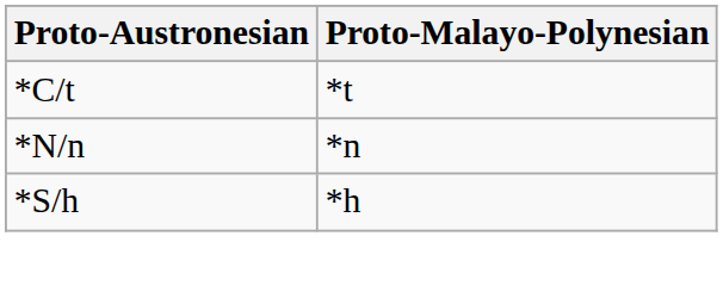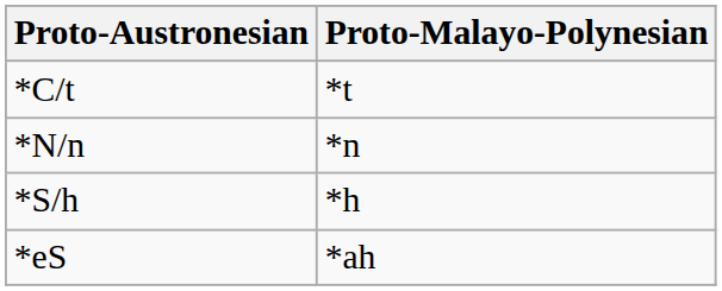+ row: *eS | *ah
